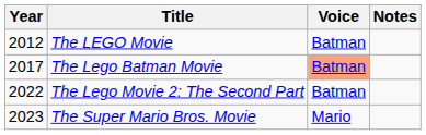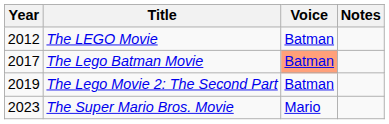The Lego Movie 2: The Second Part | Year: 2022 -> 2019
